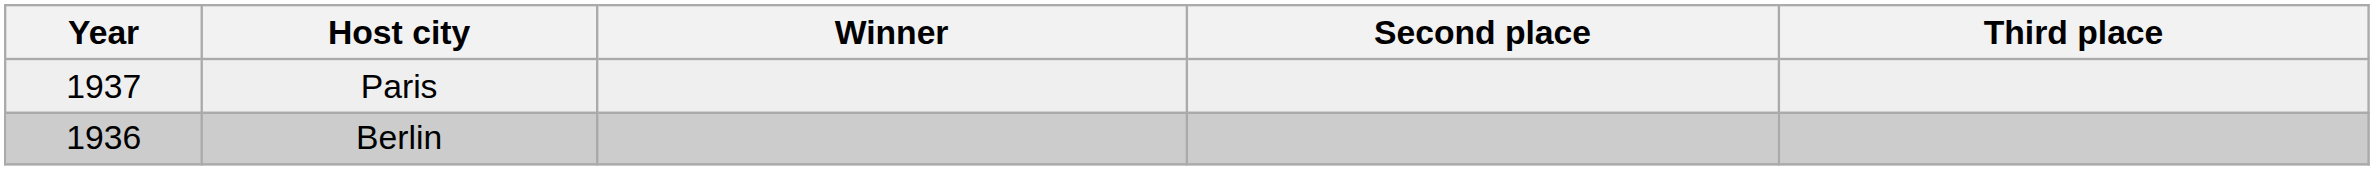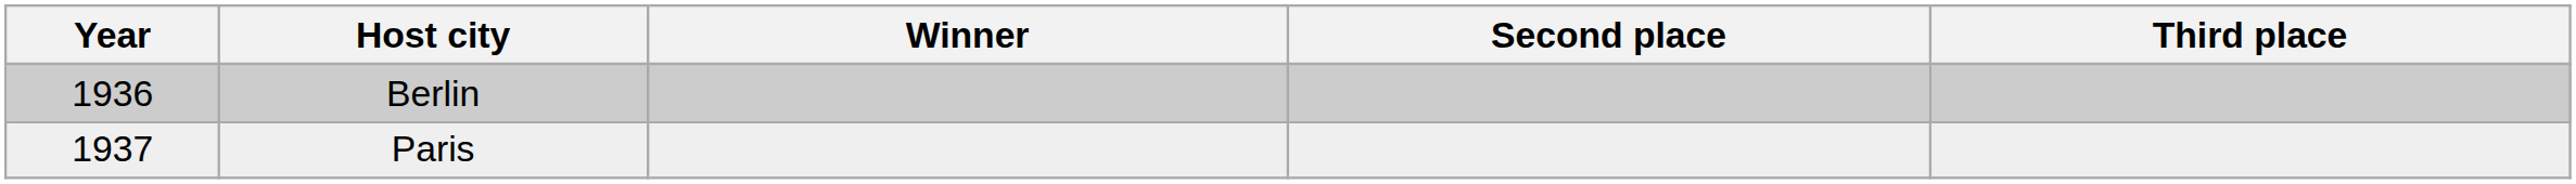rows swapped: Berlin <-> Paris
